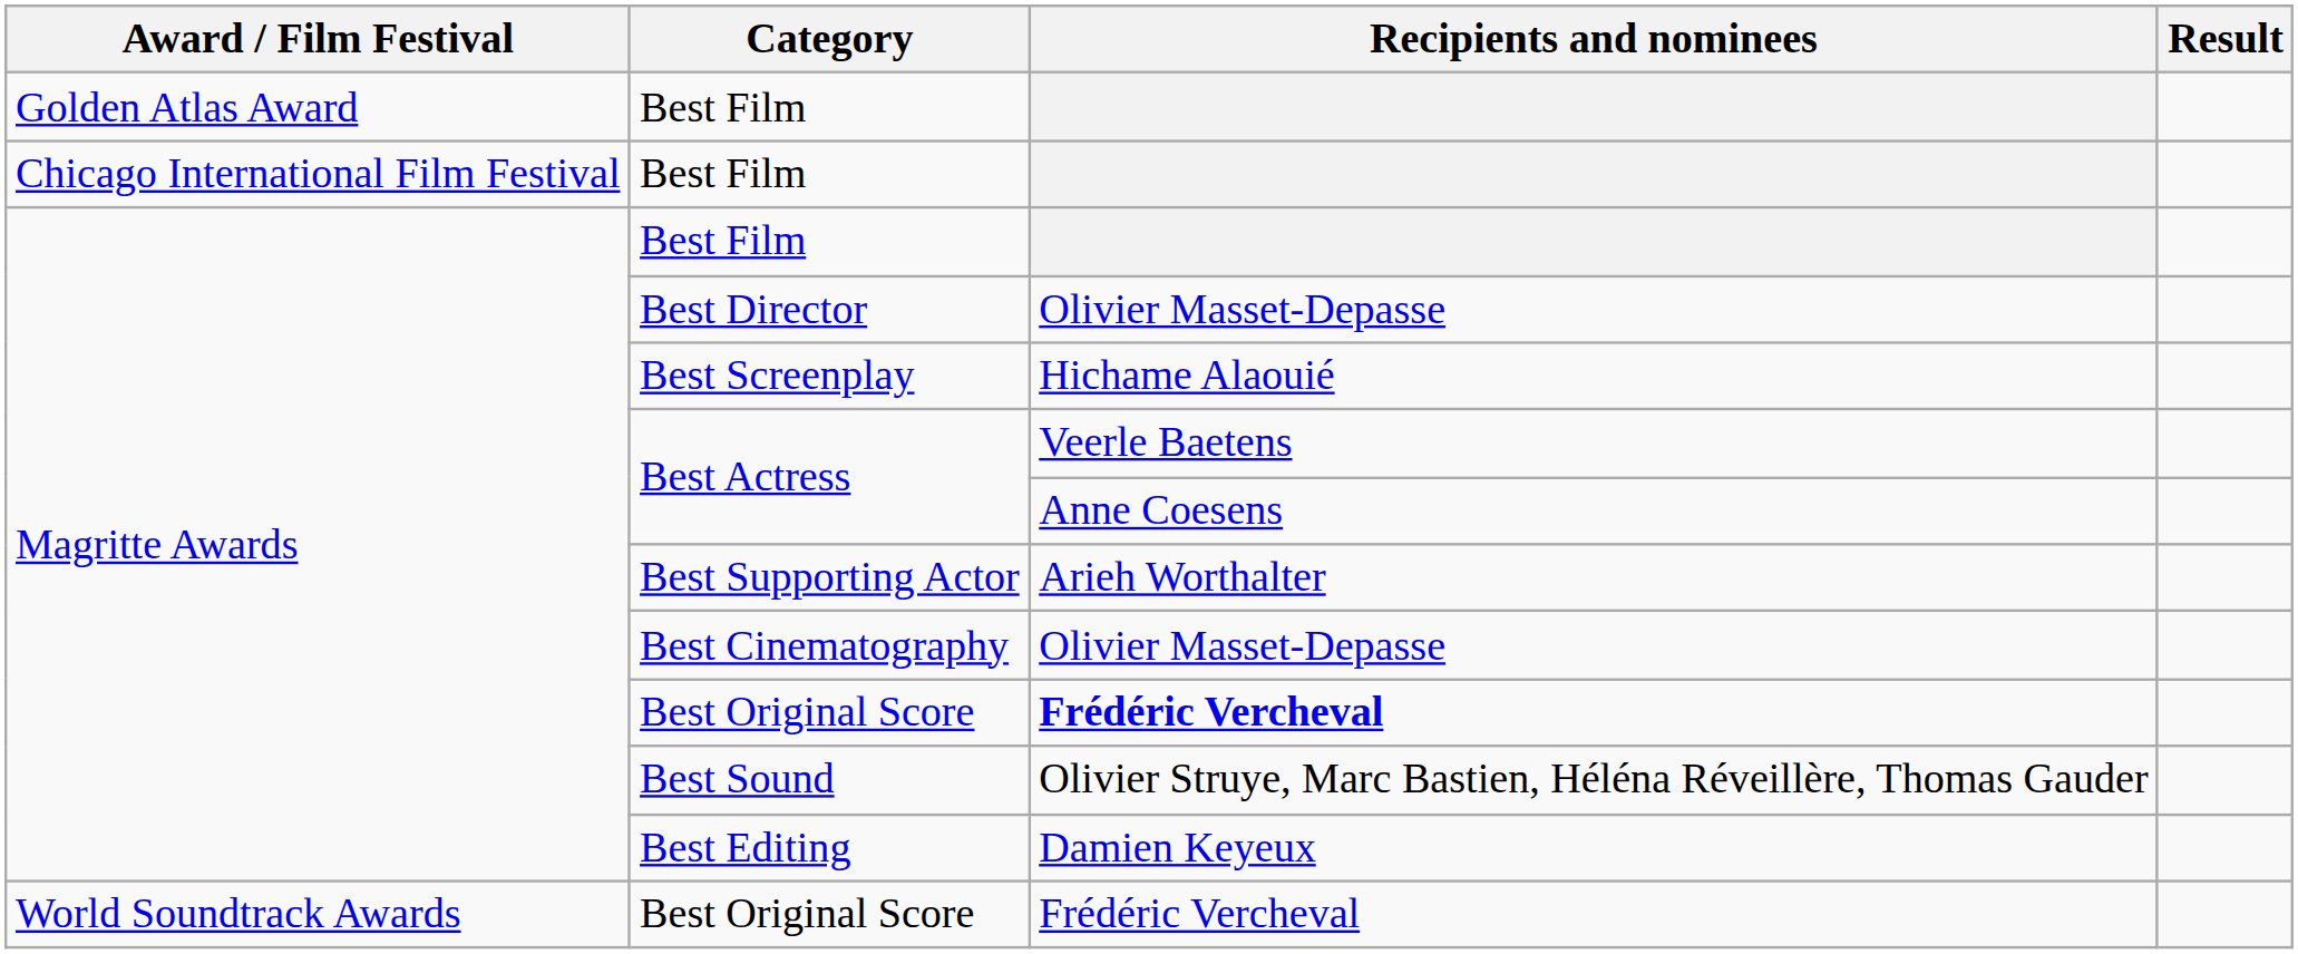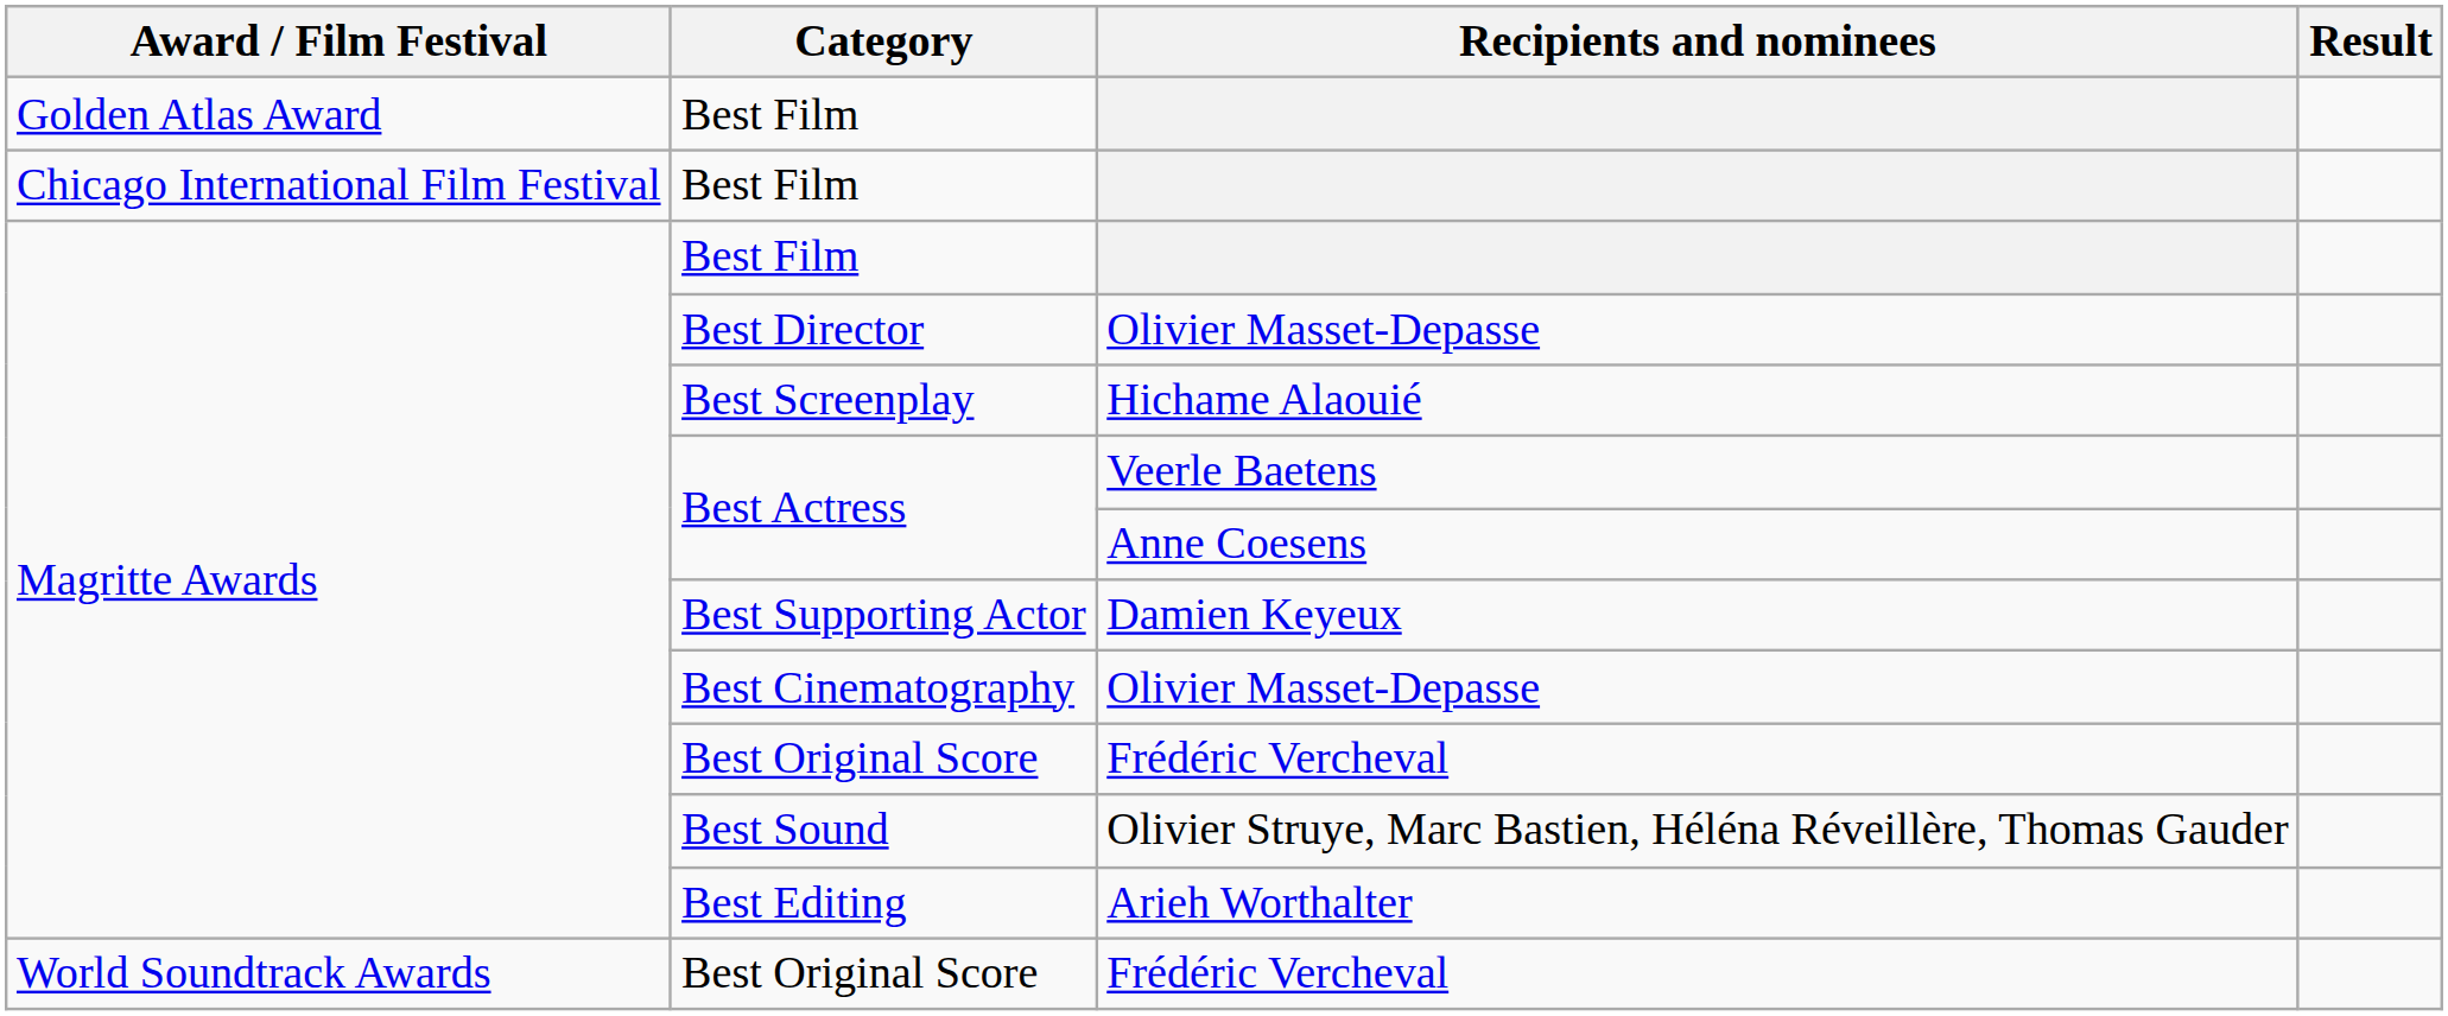Best Supporting Actor | Recipients and nominees: Arieh Worthalter -> Damien Keyeux
Magritte Awards / Best Original Score | Recipients and nominees: bold -> normal
Best Editing | Recipients and nominees: Damien Keyeux -> Arieh Worthalter
